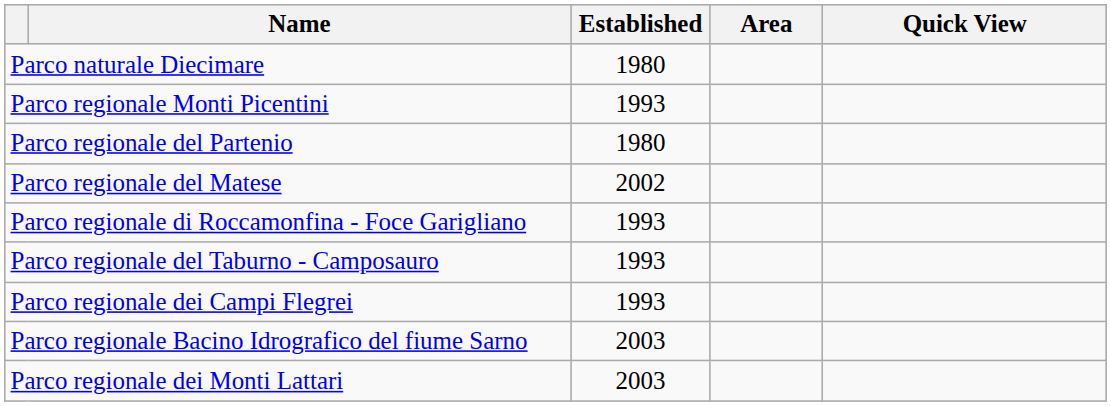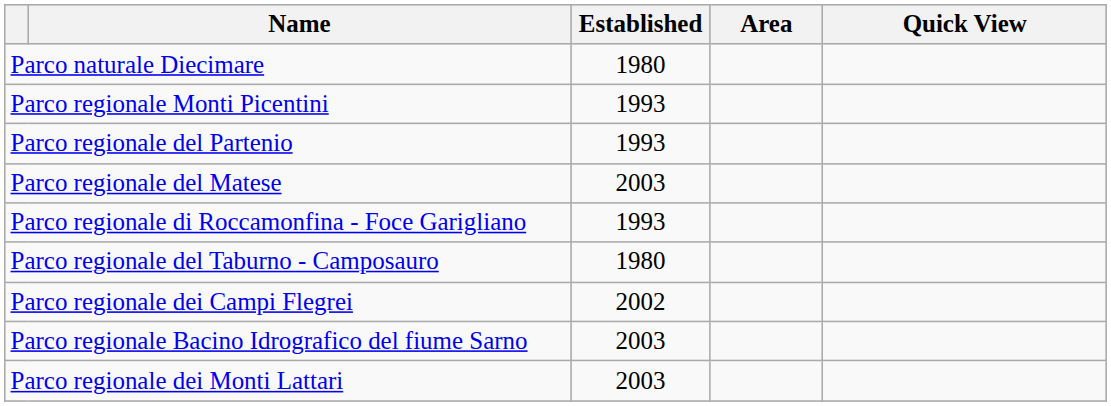Parco regionale del Partenio | Established: 1980 -> 1993
Parco regionale del Matese | Established: 2002 -> 2003
Parco regionale del Taburno - Camposauro | Established: 1993 -> 1980
Parco regionale dei Campi Flegrei | Established: 1993 -> 2002
